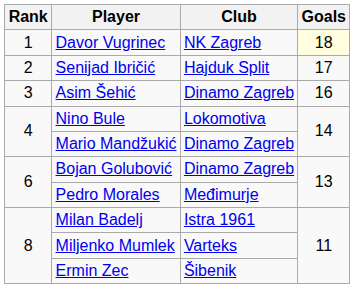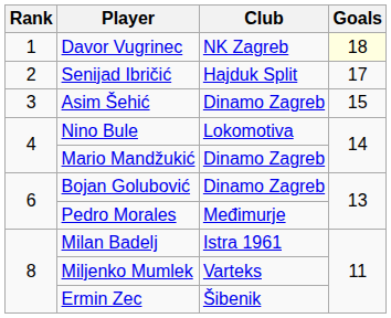Asim Šehić | Goals: 16 -> 15
